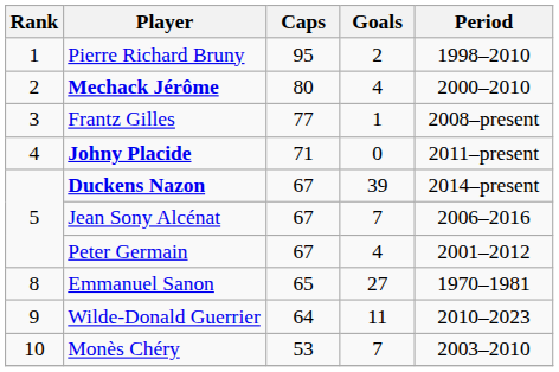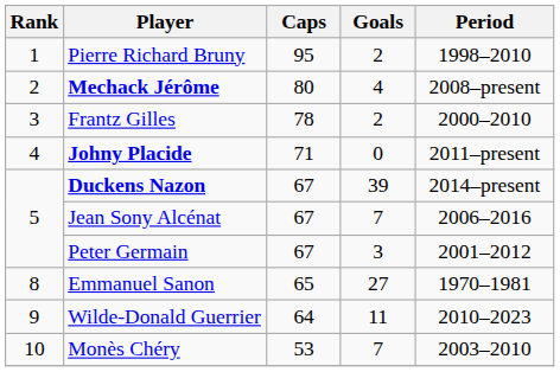Mechack Jérôme | Period: 2000–2010 -> 2008–present
Frantz Gilles | Caps: 77 -> 78
Frantz Gilles | Goals: 1 -> 2
Frantz Gilles | Period: 2008–present -> 2000–2010
Peter Germain | Goals: 4 -> 3
